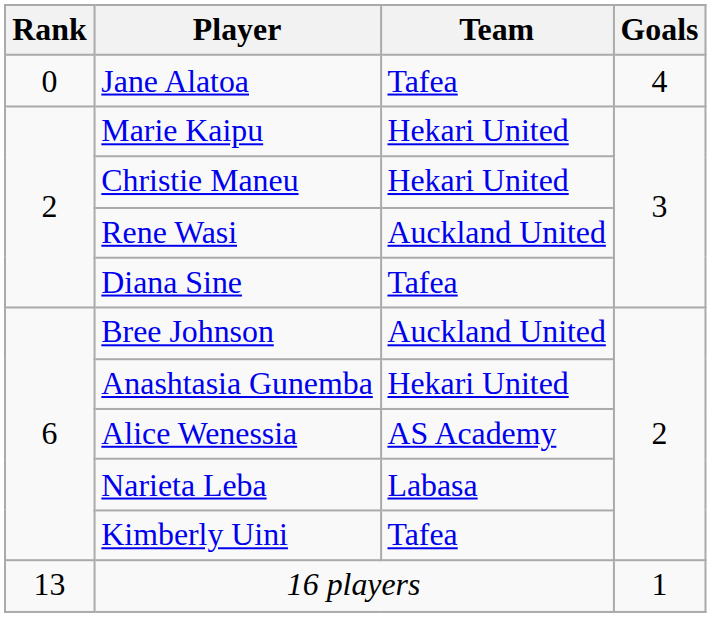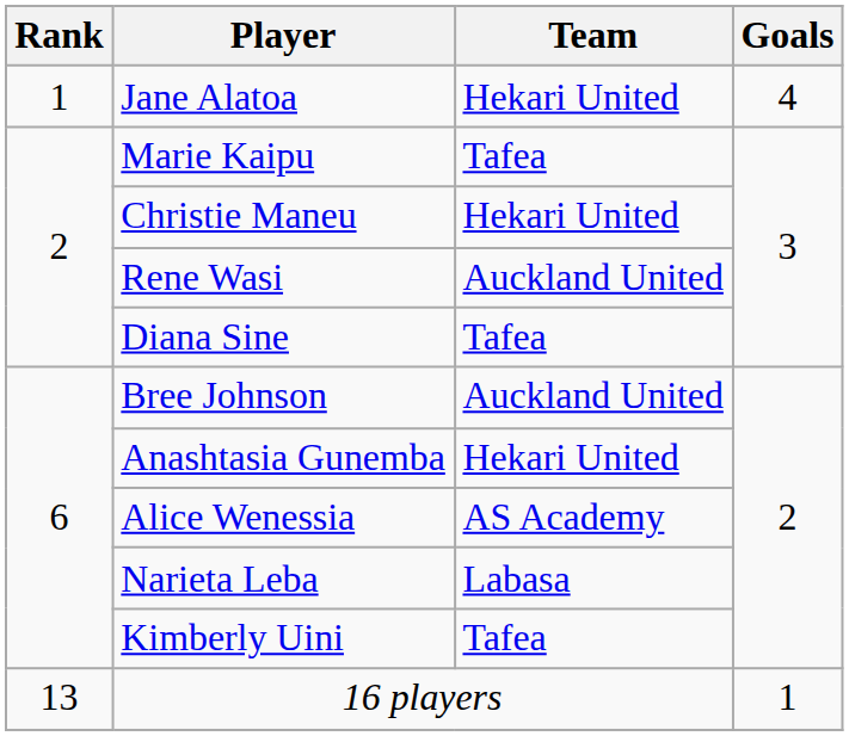Jane Alatoa | Rank: 0 -> 1
Jane Alatoa | Team: Tafea -> Hekari United
Marie Kaipu | Team: Hekari United -> Tafea
